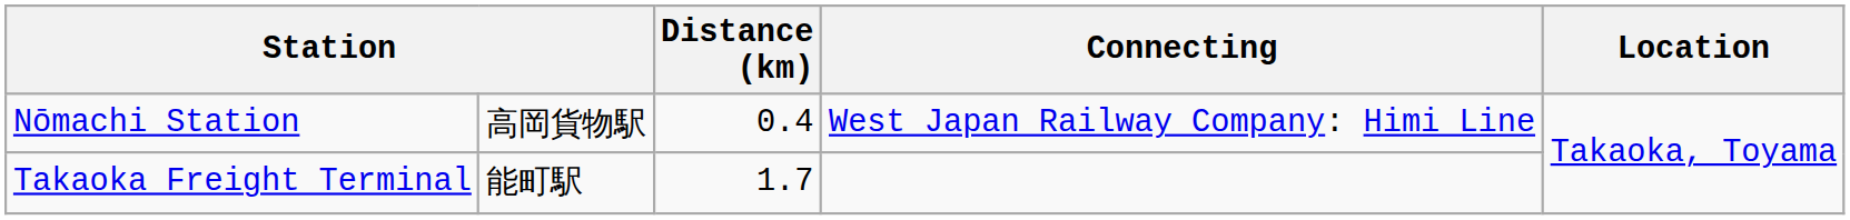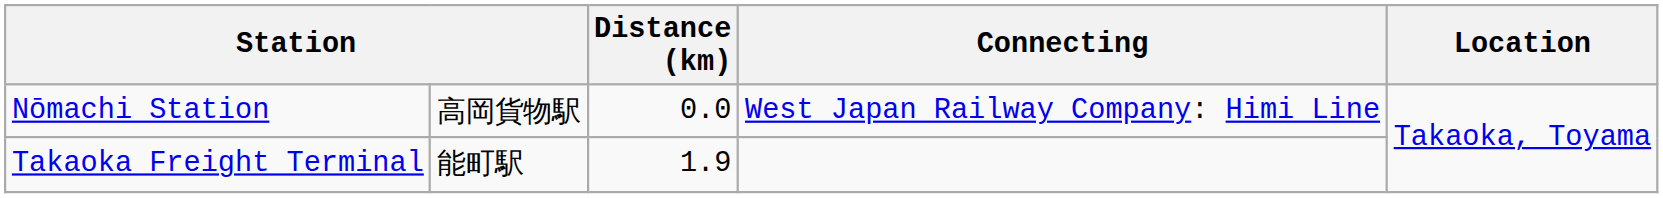Nōmachi Station | Distance (km): 0.4 -> 0.0
Takaoka Freight Terminal | Distance (km): 1.7 -> 1.9
